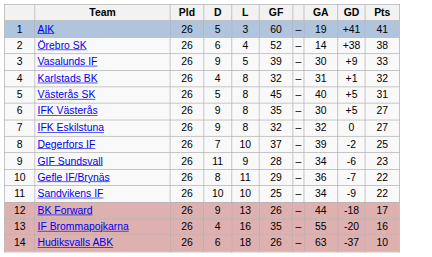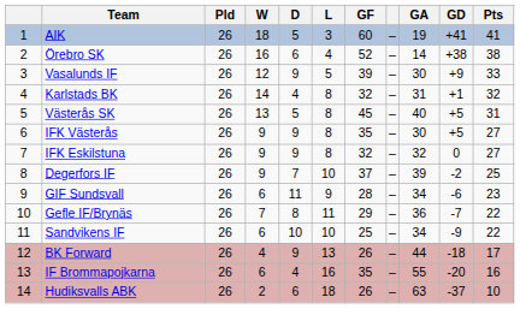+ column: W | 18 | 16 | 12 | 14 | 13 | 9 | 9 | 9 | 6 | 7 | 6 | 4 | 6 | 2
